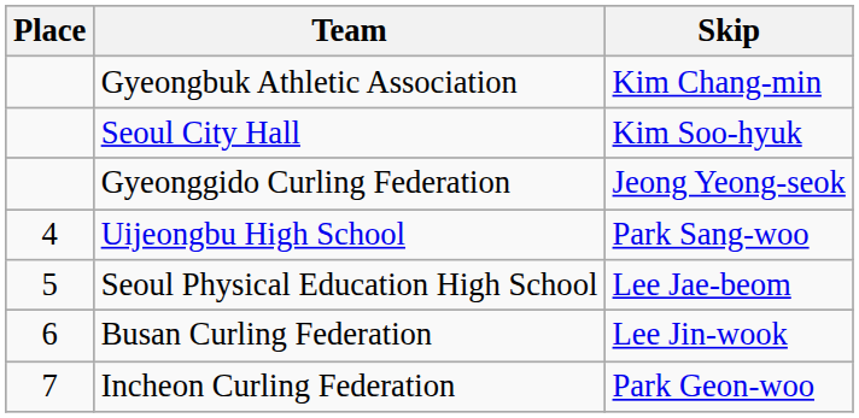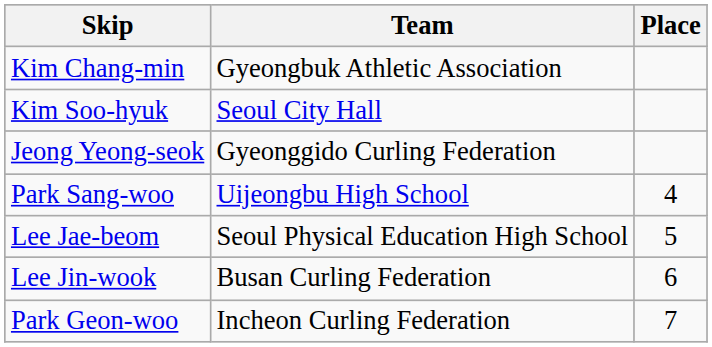columns swapped: Place <-> Skip
